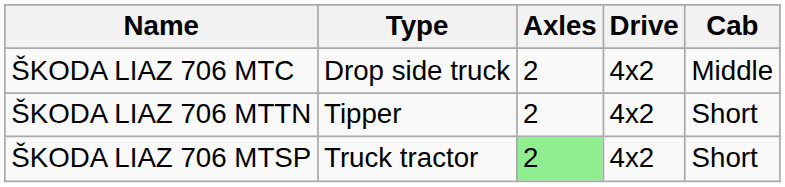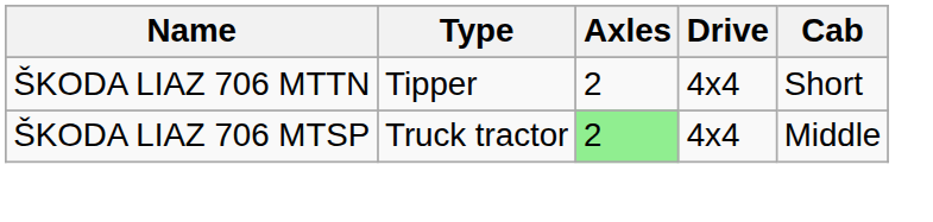- row: ŠKODA LIAZ 706 MTC | Drop side truck | 2 | 4x2 | Middle
ŠKODA LIAZ 706 MTTN | Drive: 4x2 -> 4x4
ŠKODA LIAZ 706 MTSP | Drive: 4x2 -> 4x4
ŠKODA LIAZ 706 MTSP | Cab: Short -> Middle
